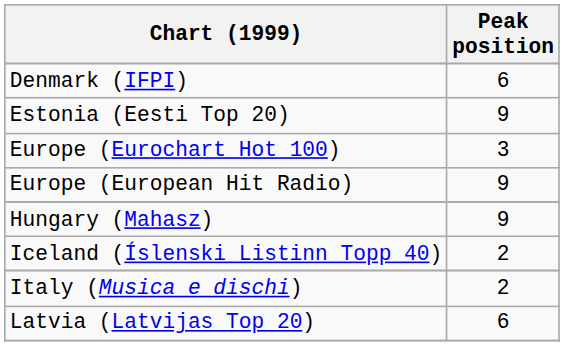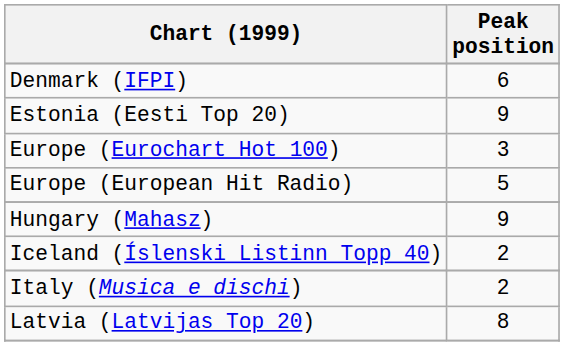Europe (European Hit Radio) | Peak position: 9 -> 5
Latvia (Latvijas Top 20) | Peak position: 6 -> 8
